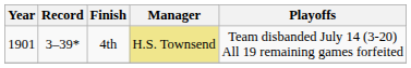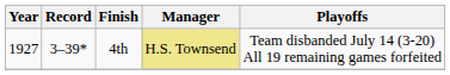4th | Year: 1901 -> 1927
